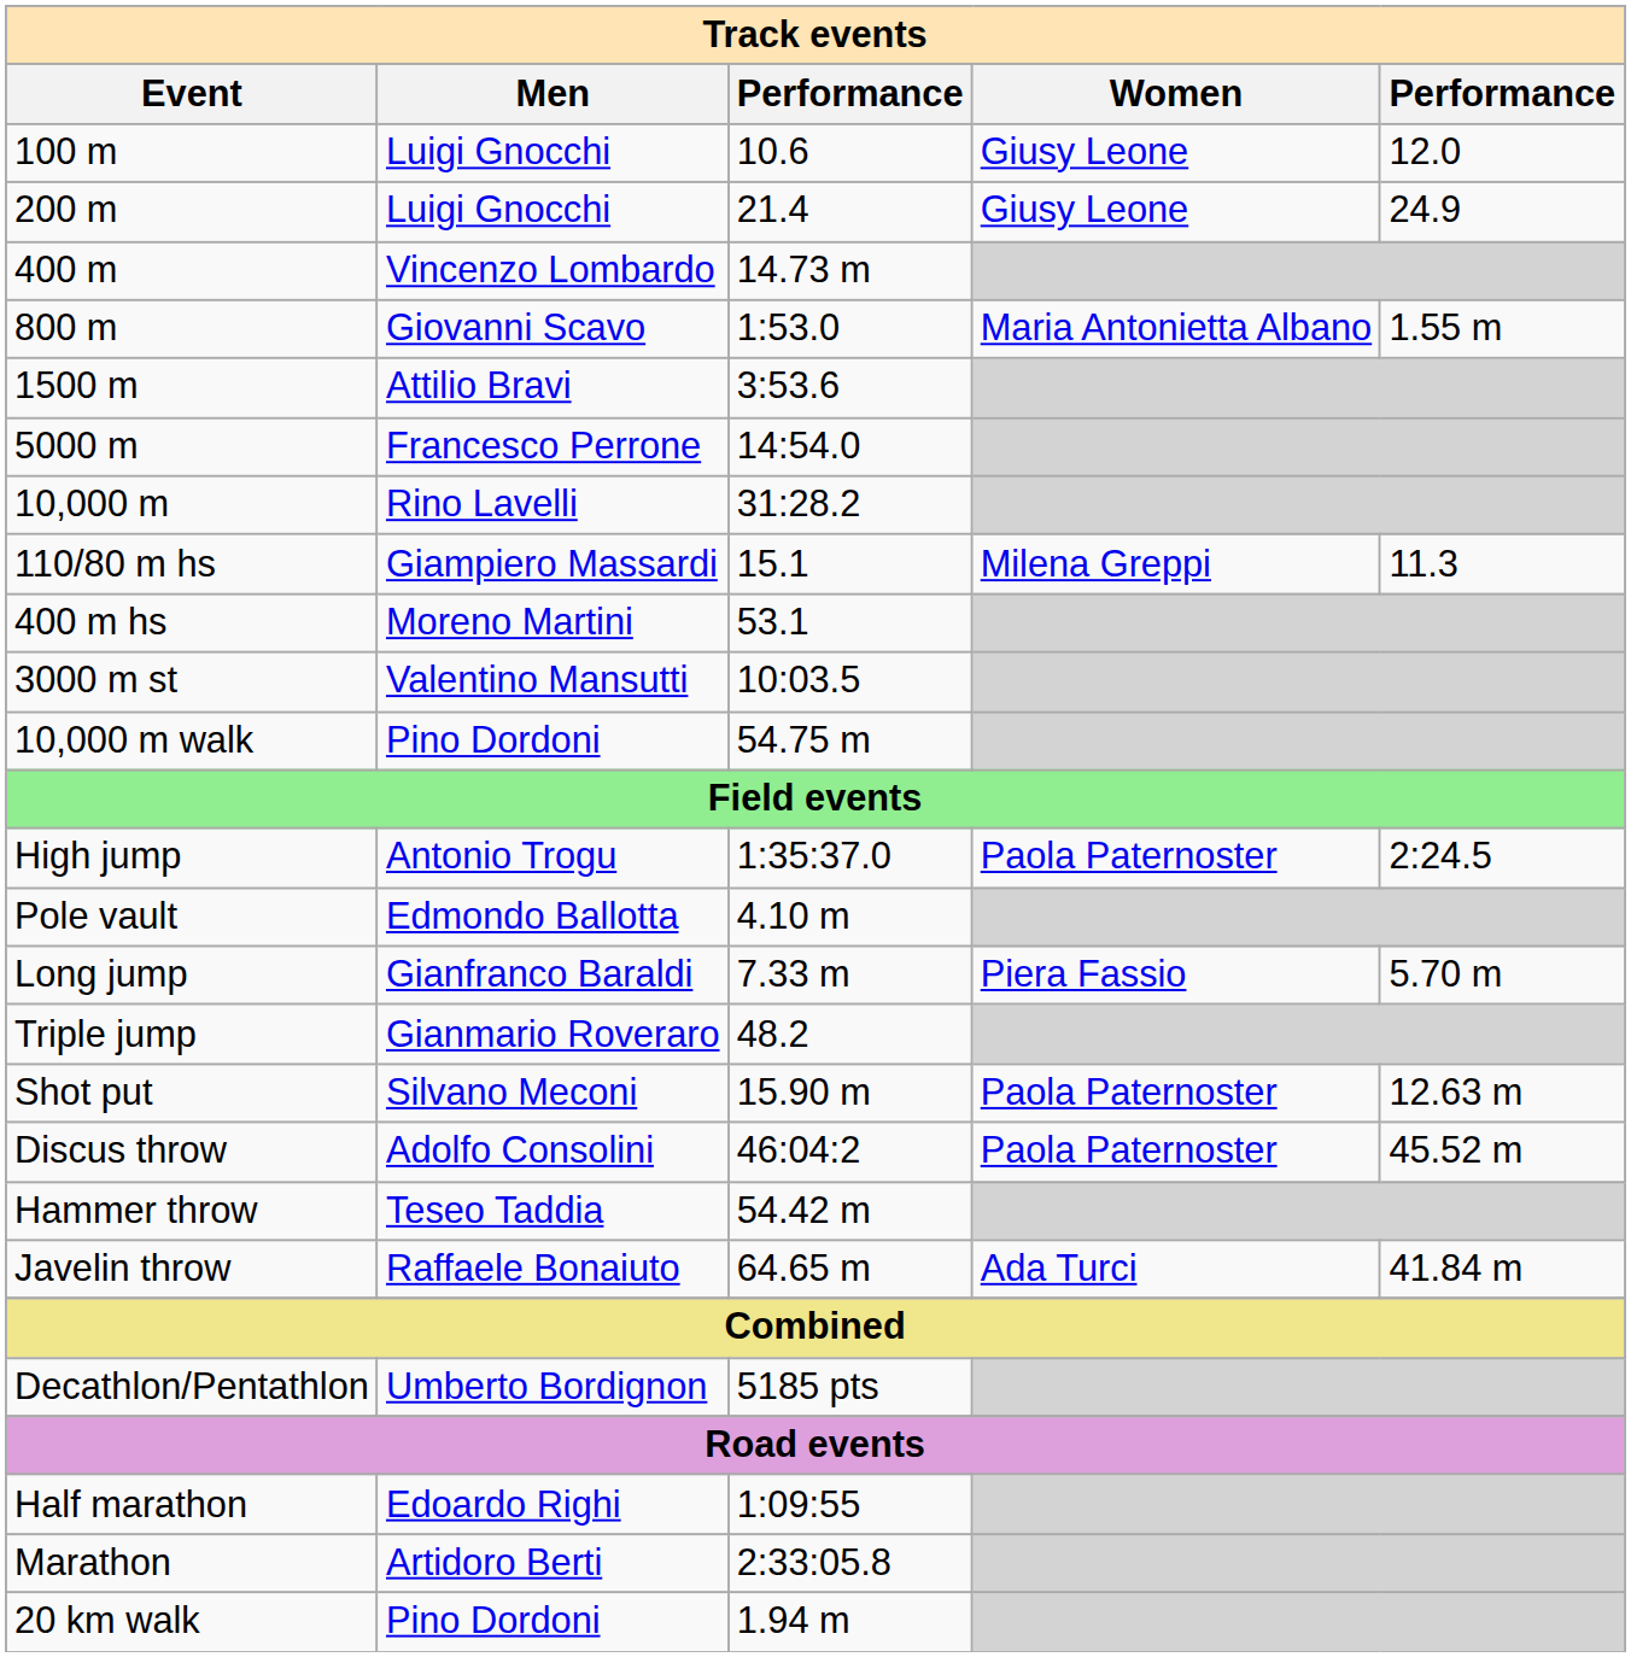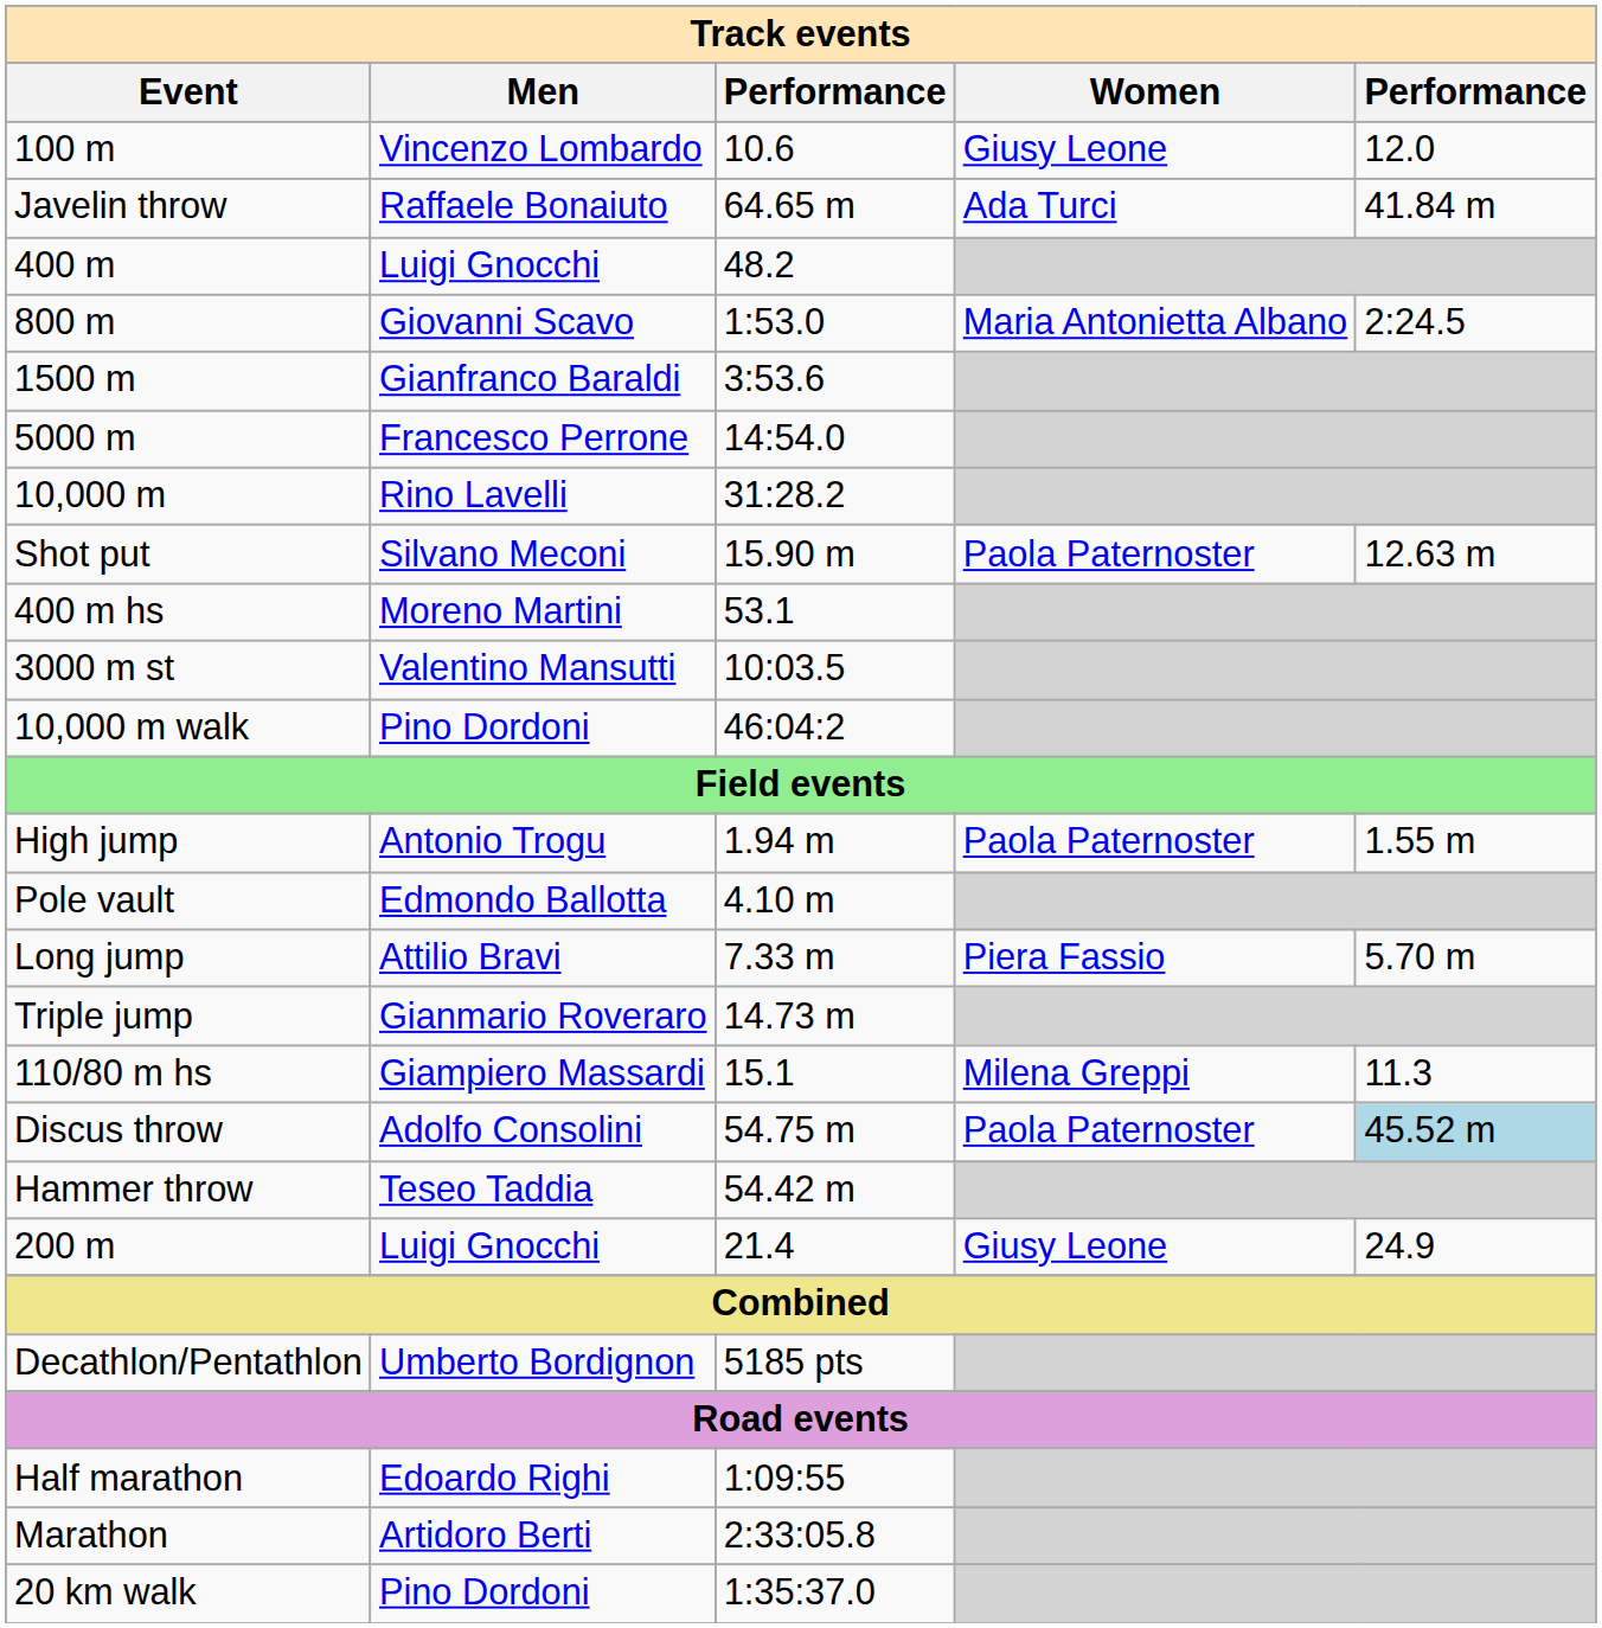100 m | Men: Luigi Gnocchi -> Vincenzo Lombardo
rows swapped: 200 m <-> Javelin throw
400 m | Men: Vincenzo Lombardo -> Luigi Gnocchi
400 m | column 3: 14.73 m -> 48.2
800 m | column 5: 1.55 m -> 2:24.5
1500 m | Men: Attilio Bravi -> Gianfranco Baraldi
rows swapped: 110/80 m hs <-> Shot put
10,000 m walk | column 3: 54.75 m -> 46:04:2
High jump | column 3: 1:35:37.0 -> 1.94 m
High jump | column 5: 2:24.5 -> 1.55 m
Long jump | Men: Gianfranco Baraldi -> Attilio Bravi
Triple jump | column 3: 48.2 -> 14.73 m
Discus throw | column 3: 46:04:2 -> 54.75 m
Discus throw | column 5: no background -> lightblue background
20 km walk | column 3: 1.94 m -> 1:35:37.0
